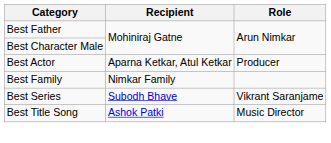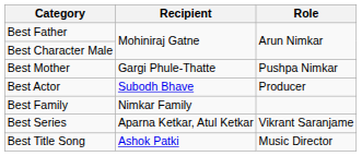+ row: Best Mother | Gargi Phule-Thatte | Pushpa Nimkar
Best Actor | Recipient: Aparna Ketkar, Atul Ketkar -> Subodh Bhave
Best Series | Recipient: Subodh Bhave -> Aparna Ketkar, Atul Ketkar
